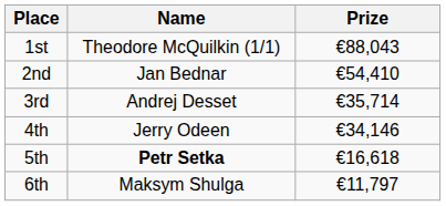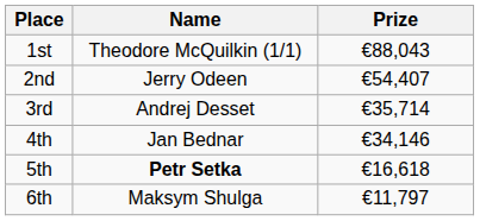2nd | Name: Jan Bednar -> Jerry Odeen
2nd | Prize: €54,410 -> €54,407
4th | Name: Jerry Odeen -> Jan Bednar
